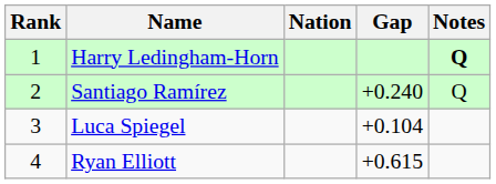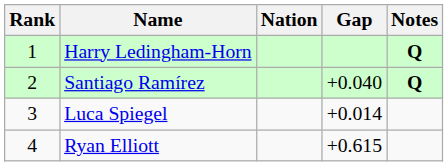Santiago Ramírez | Gap: +0.240 -> +0.040
Santiago Ramírez | Notes: normal -> bold
Luca Spiegel | Gap: +0.104 -> +0.014
